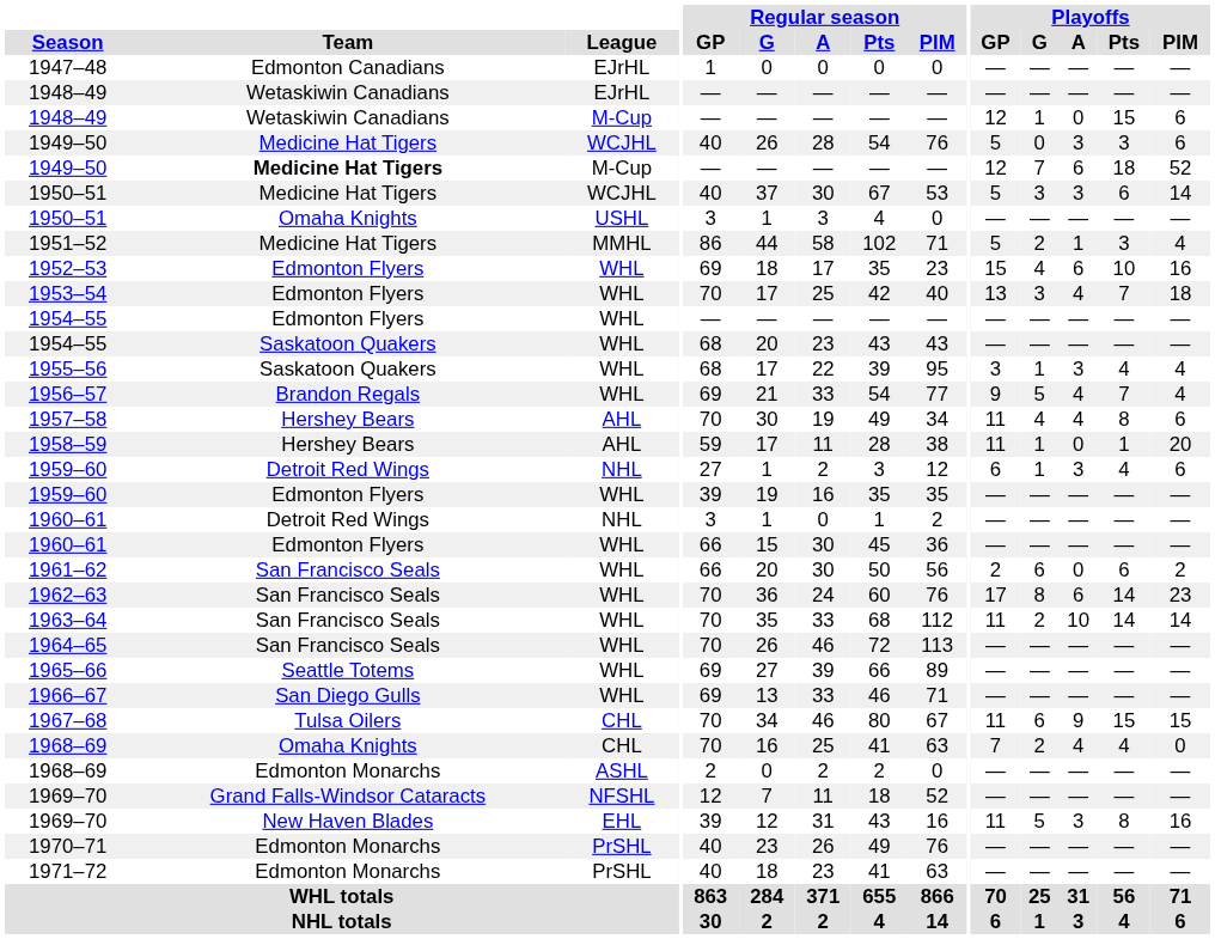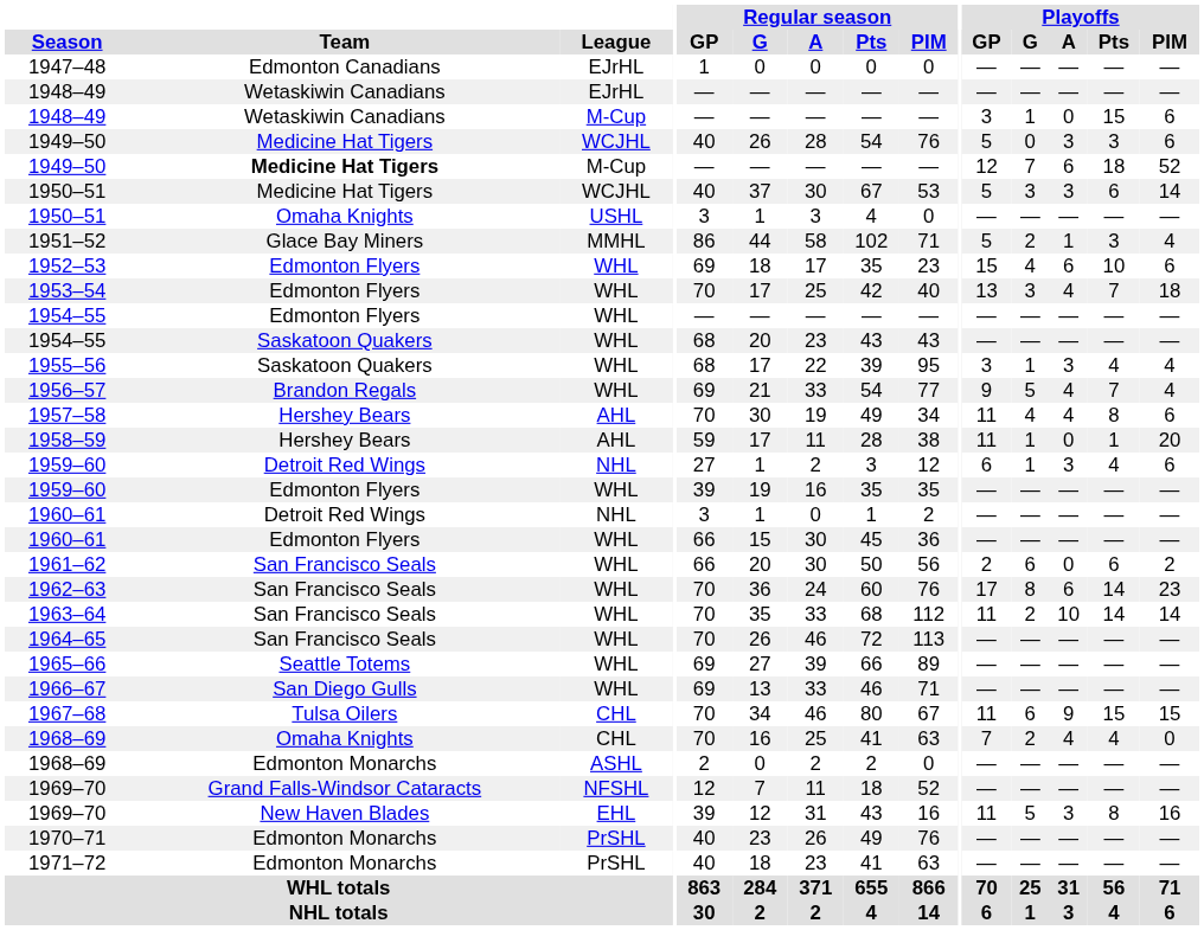1948–49 / M-Cup | Playoffs / GP: 12 -> 3
1951–52 | Team: Medicine Hat Tigers -> Glace Bay Miners
1952–53 | Playoffs / PIM: 16 -> 6
